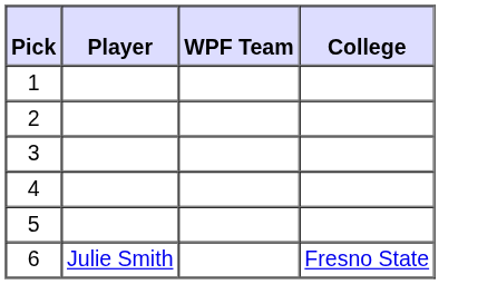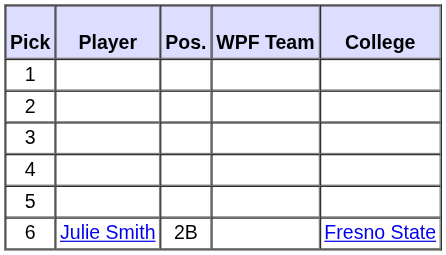+ column: Pos. | 2B
